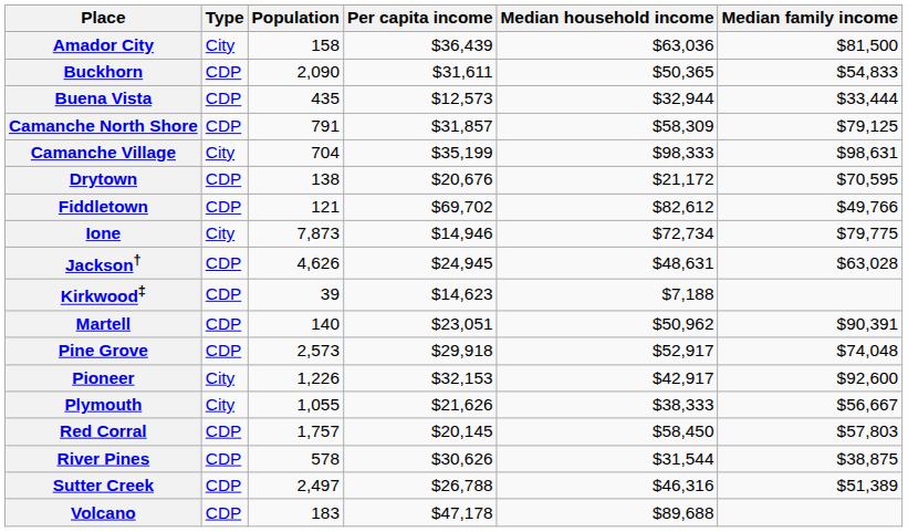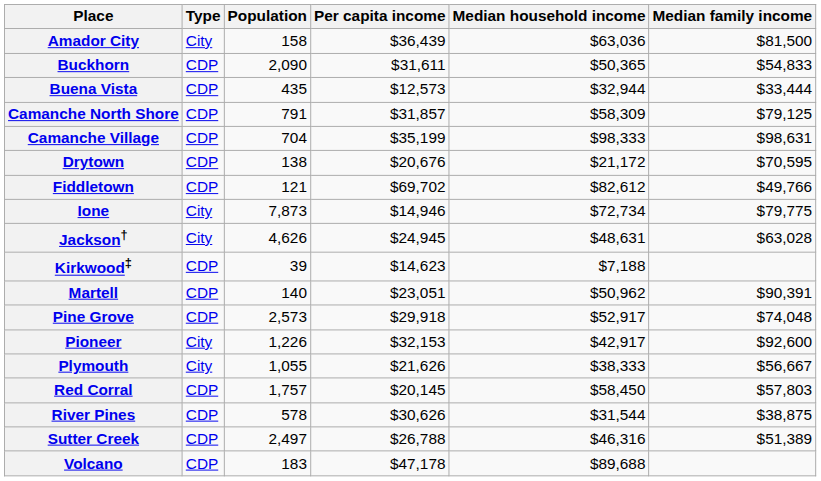Camanche Village | Type: City -> CDP
Jackson† | Type: CDP -> City
